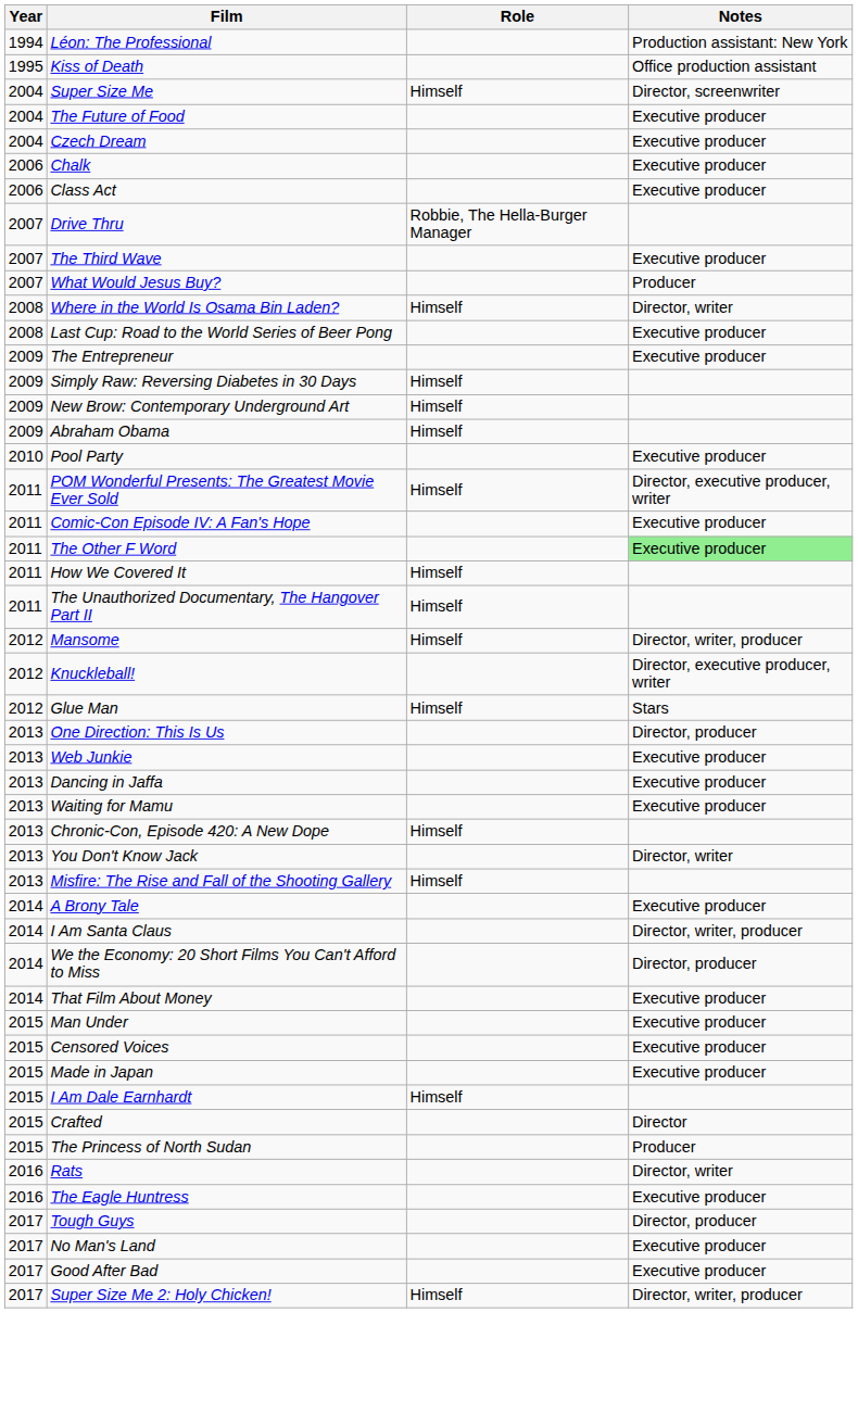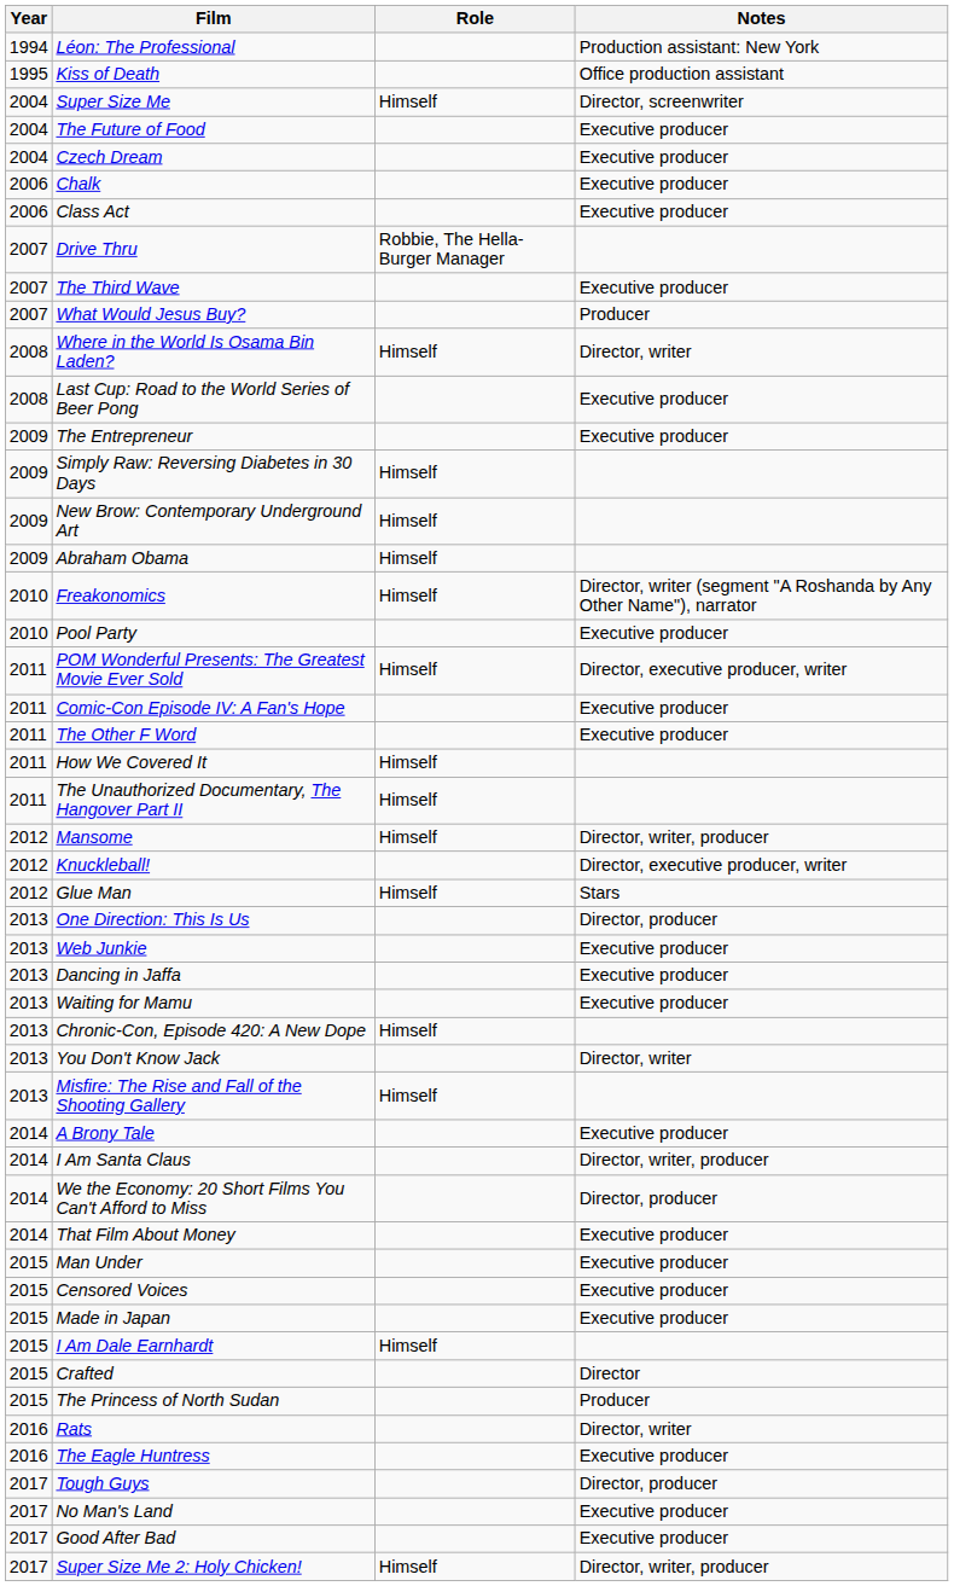+ row: 2010 | Freakonomics | Himself | Director, writer (segment "A Roshanda by Any Other Name"), narrator
The Other F Word | Notes: lightgreen background -> no background
